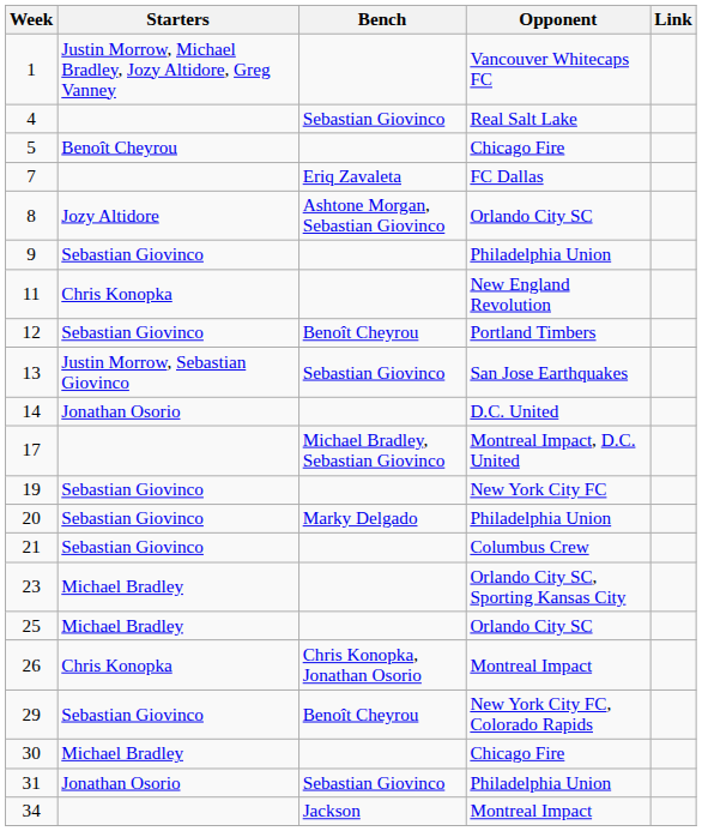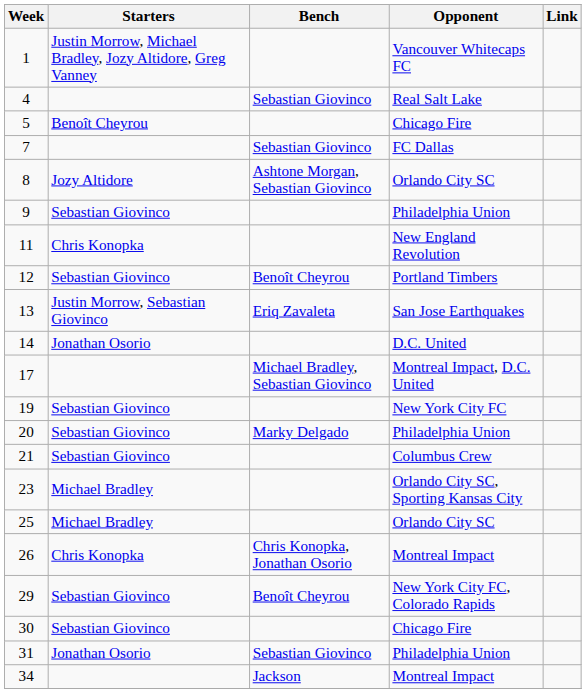7 | Bench: Eriq Zavaleta -> Sebastian Giovinco
13 | Bench: Sebastian Giovinco -> Eriq Zavaleta
30 | Starters: Michael Bradley -> Sebastian Giovinco
